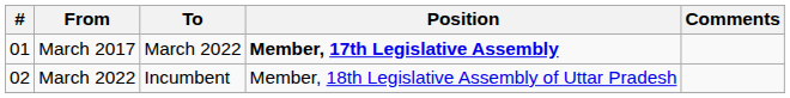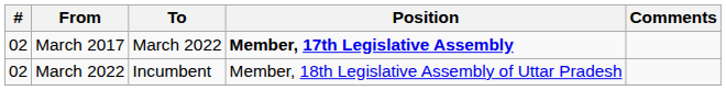March 2017 | #: 01 -> 02
